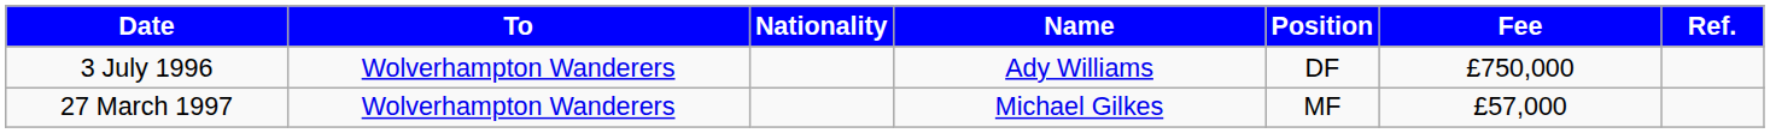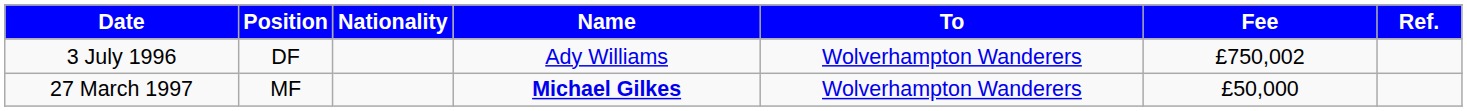columns swapped: Position <-> To
3 July 1996 | Fee: £750,000 -> £750,002
27 March 1997 | Name: normal -> bold
27 March 1997 | Fee: £57,000 -> £50,000
